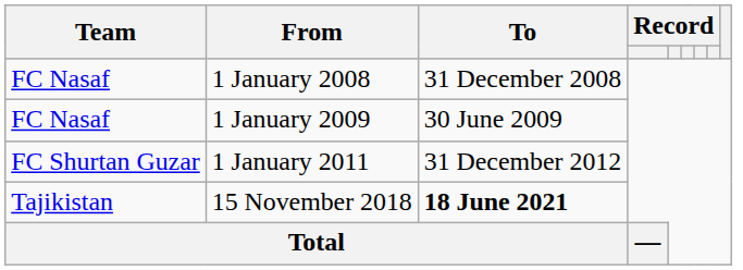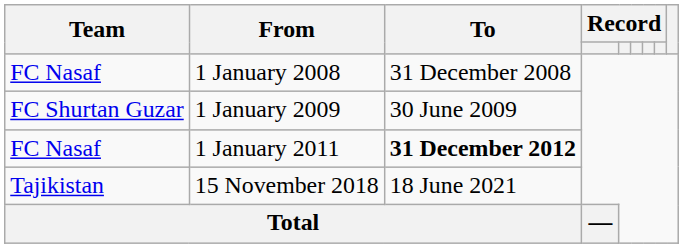1 January 2009 | Team: FC Nasaf -> FC Shurtan Guzar
1 January 2011 | Team: FC Shurtan Guzar -> FC Nasaf
1 January 2011 | To: normal -> bold
15 November 2018 | To: bold -> normal
